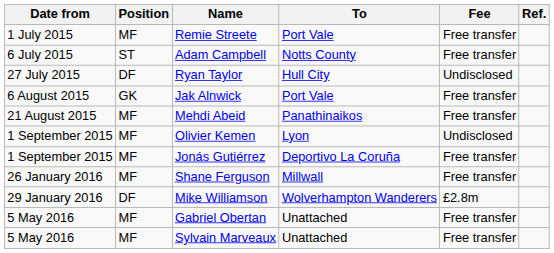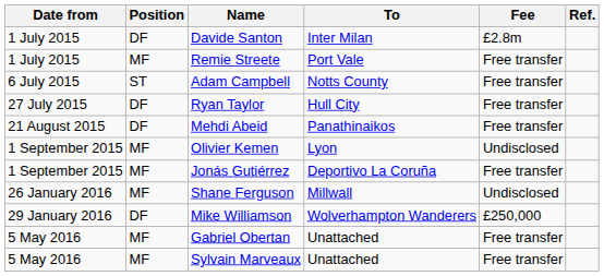+ row: 1 July 2015 | DF | Davide Santon | Inter Milan | £2.8m
Ryan Taylor | Fee: Undisclosed -> Free transfer
- row: 6 August 2015 | GK | Jak Alnwick | Port Vale | Free transfer
Mehdi Abeid | Position: MF -> DF
Shane Ferguson | Fee: Free transfer -> Undisclosed
Mike Williamson | Fee: £2.8m -> £250,000
